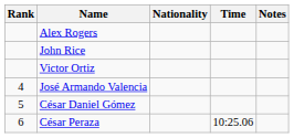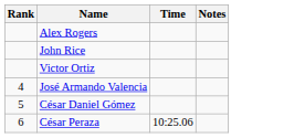- column: Nationality
